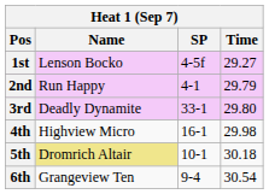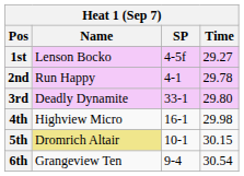2nd | Time: 29.79 -> 29.78
5th | Time: 30.18 -> 30.15
